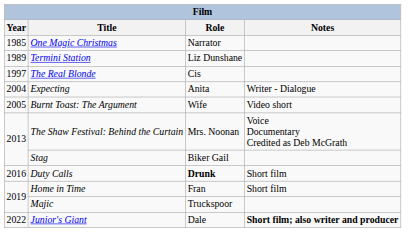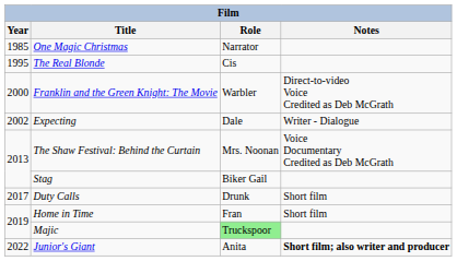- row: 1989 | Termini Station | Liz Dunshane
The Real Blonde | Year: 1997 -> 1995
+ row: 2000 | Franklin and the Green Knight: The Movie | Warbler | Direct-to-video Voice Credited as Deb McGrath
Expecting | Year: 2004 -> 2002
Expecting | Role: Anita -> Dale
- row: 2005 | Burnt Toast: The Argument | Wife | Video short
Duty Calls | Year: 2016 -> 2017
Duty Calls | Role: bold -> normal
Majic | Role: no background -> lightgreen background
Junior's Giant | Role: Dale -> Anita
